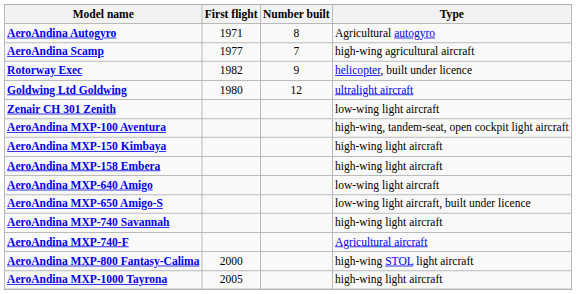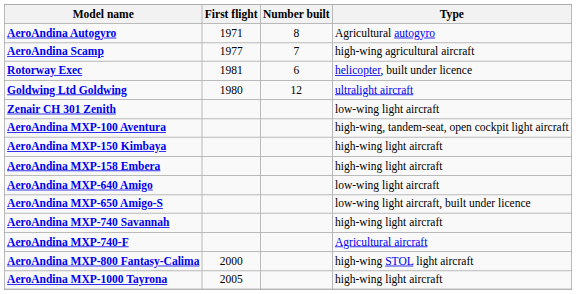Rotorway Exec | First flight: 1982 -> 1981
Rotorway Exec | Number built: 9 -> 6
